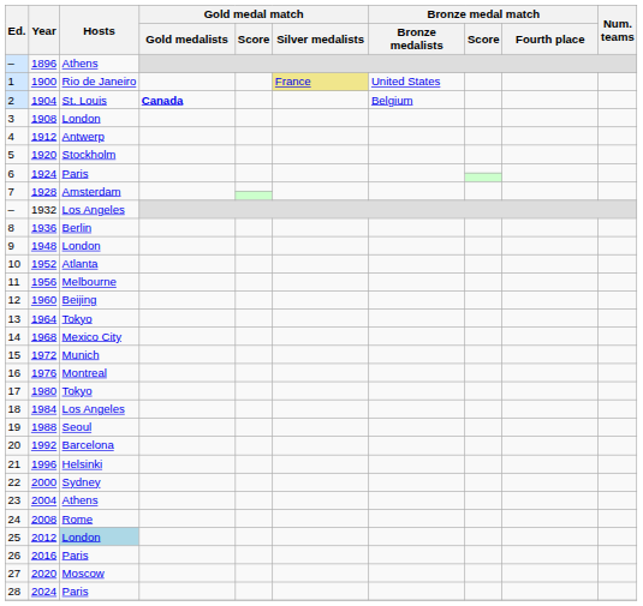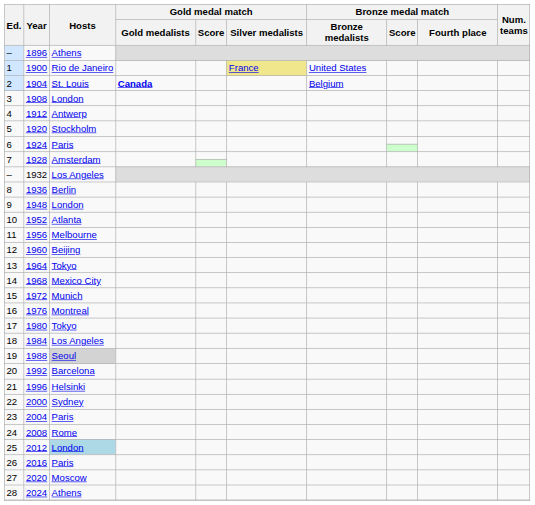1988 | Hosts: no background -> lightgrey background
2004 | Hosts: Athens -> Paris
2024 | Hosts: Paris -> Athens
